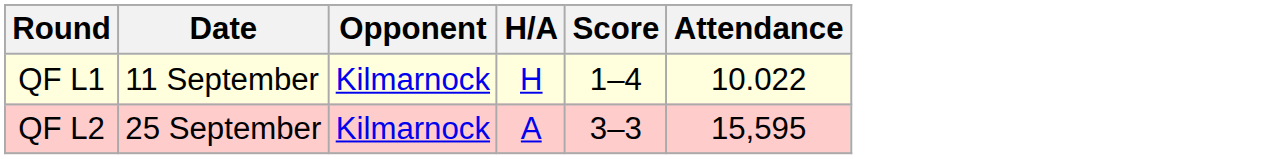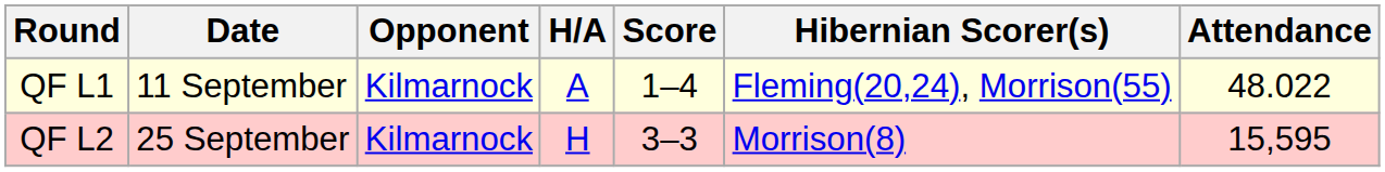+ column: Hibernian Scorer(s) | Fleming(20,24), Morrison(55) | Morrison(8)
QF L1 | H/A: H -> A
QF L1 | Attendance: 10.022 -> 48.022
QF L2 | H/A: A -> H
